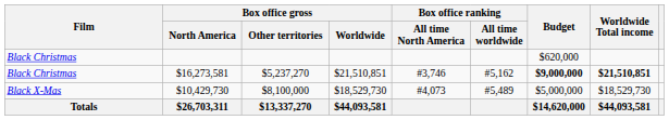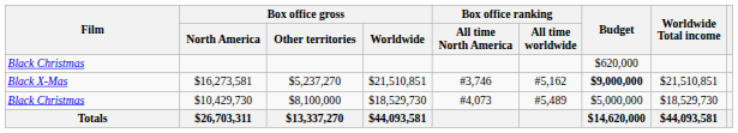$16,273,581 | Film: Black Christmas -> Black X-Mas
$16,273,581 | Worldwide Total income: bold -> normal
$10,429,730 | Film: Black X-Mas -> Black Christmas
